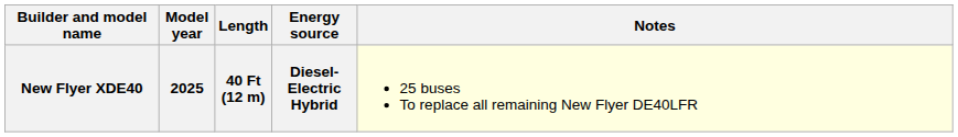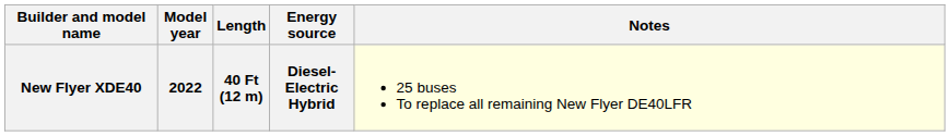New Flyer XDE40 | Model year: 2025 -> 2022
